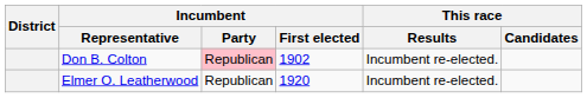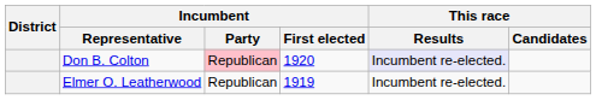Don B. Colton | Incumbent / First elected: 1902 -> 1920
Don B. Colton | This race / Results: no background -> lavender background
Elmer O. Leatherwood | Incumbent / First elected: 1920 -> 1919
